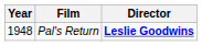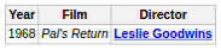Pal's Return | Year: 1948 -> 1968
